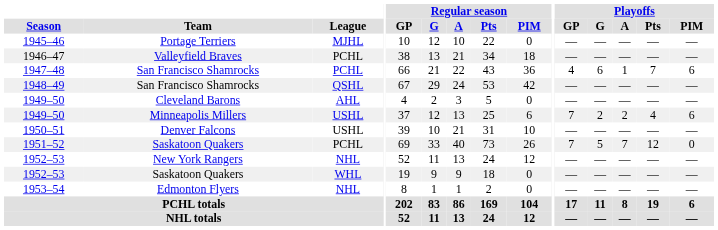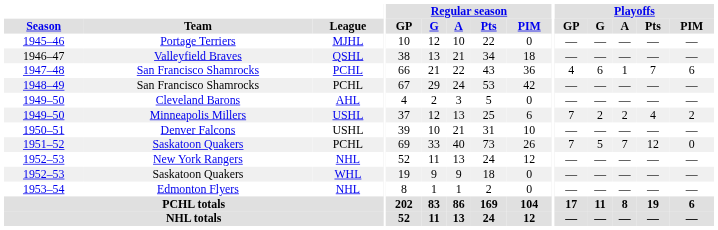1946–47 | League: PCHL -> QSHL
1948–49 | League: QSHL -> PCHL
1949–50 / Minneapolis Millers | Playoffs / PIM: 6 -> 2
